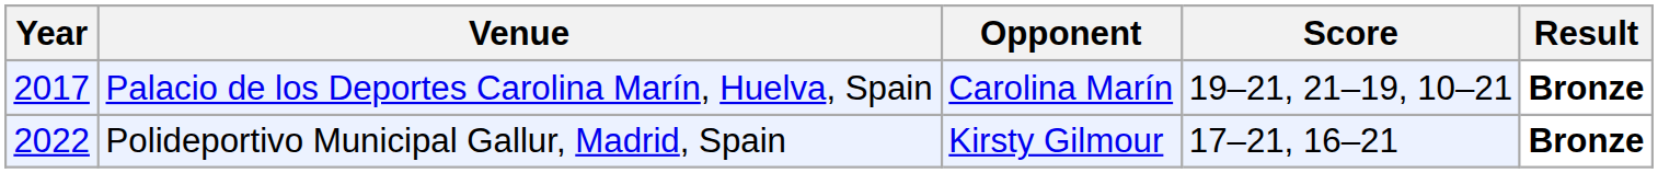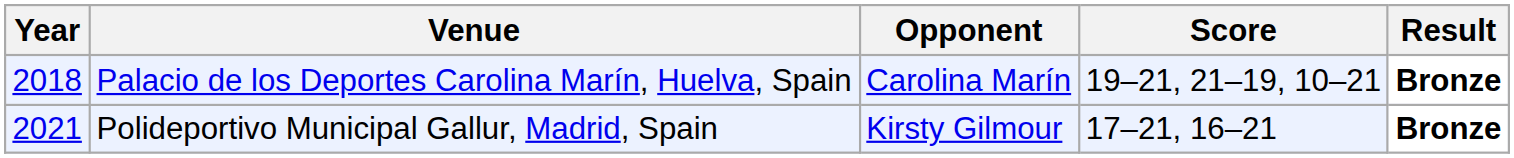Palacio de los Deportes Carolina Marín, Huelva, Spain | Year: 2017 -> 2018
Polideportivo Municipal Gallur, Madrid, Spain | Year: 2022 -> 2021
